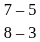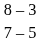rows swapped: 8 – 3 <-> 7 – 5
